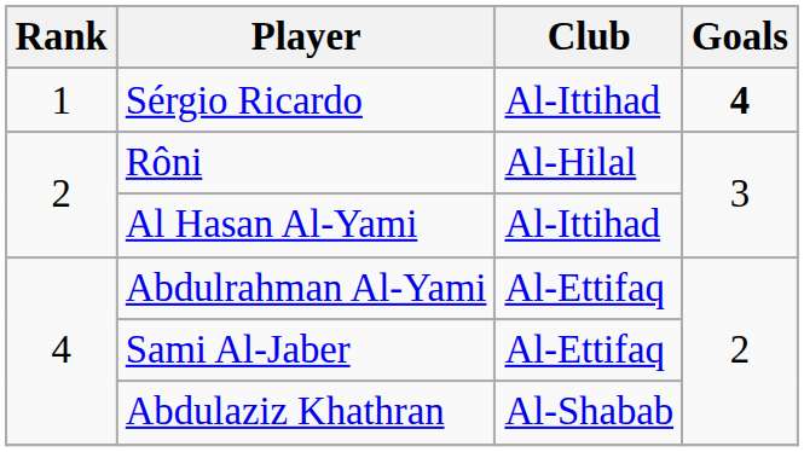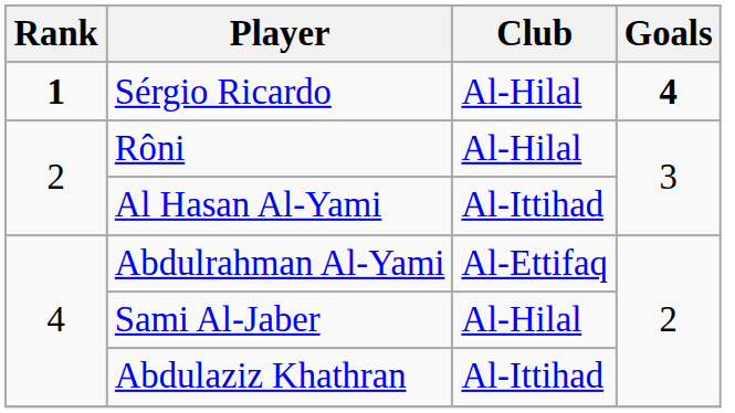Sérgio Ricardo | Rank: normal -> bold
Sérgio Ricardo | Club: Al-Ittihad -> Al-Hilal
Sami Al-Jaber | Club: Al-Ettifaq -> Al-Hilal
Abdulaziz Khathran | Club: Al-Shabab -> Al-Ittihad
